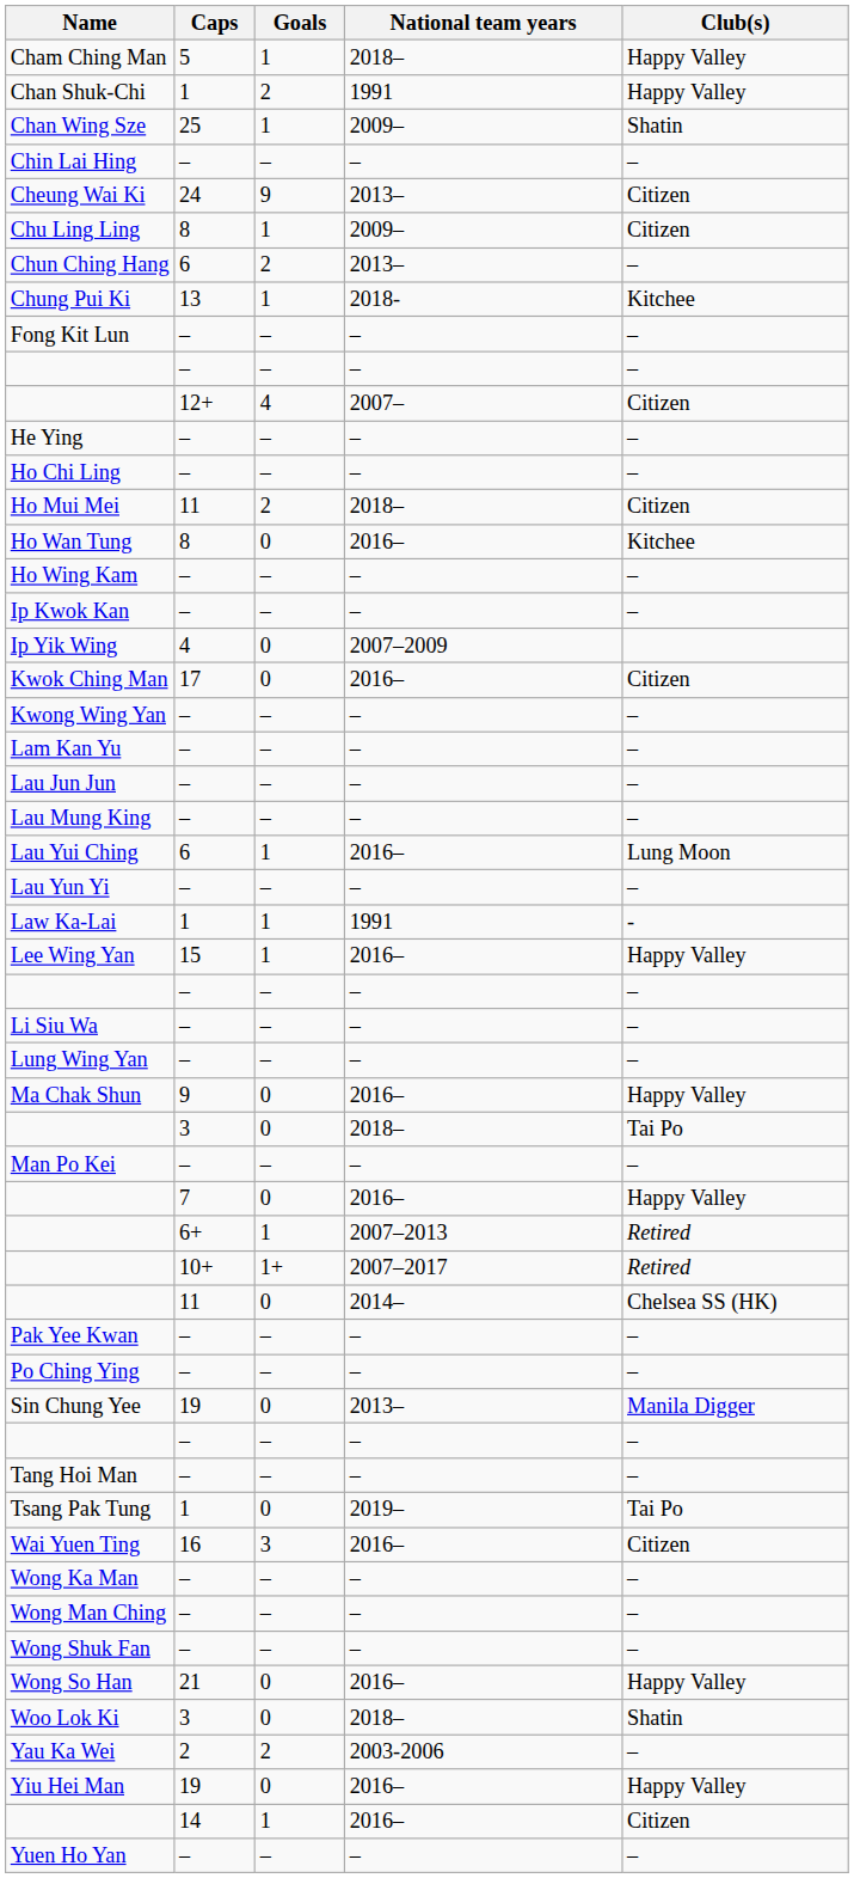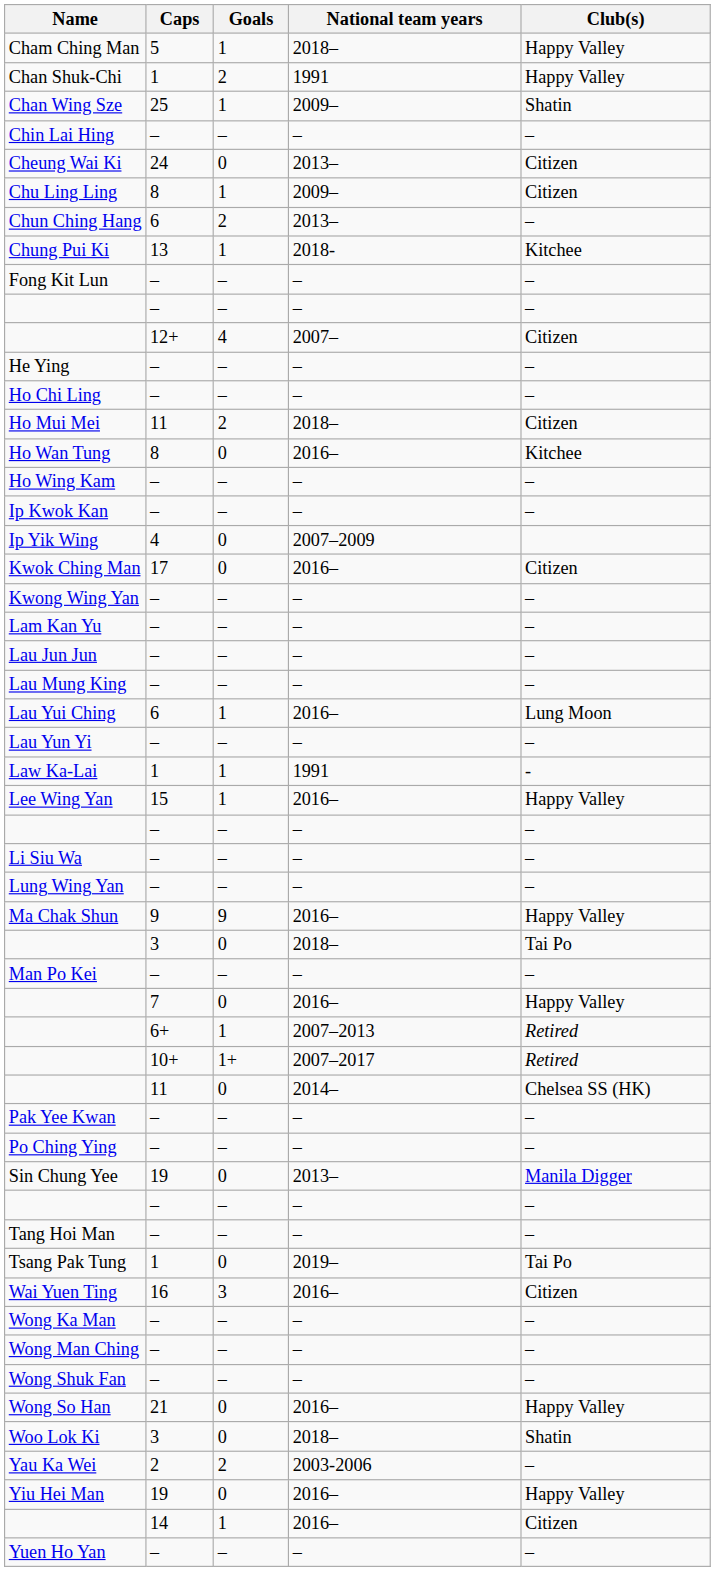Cheung Wai Ki | Goals: 9 -> 0
Ma Chak Shun | Goals: 0 -> 9
